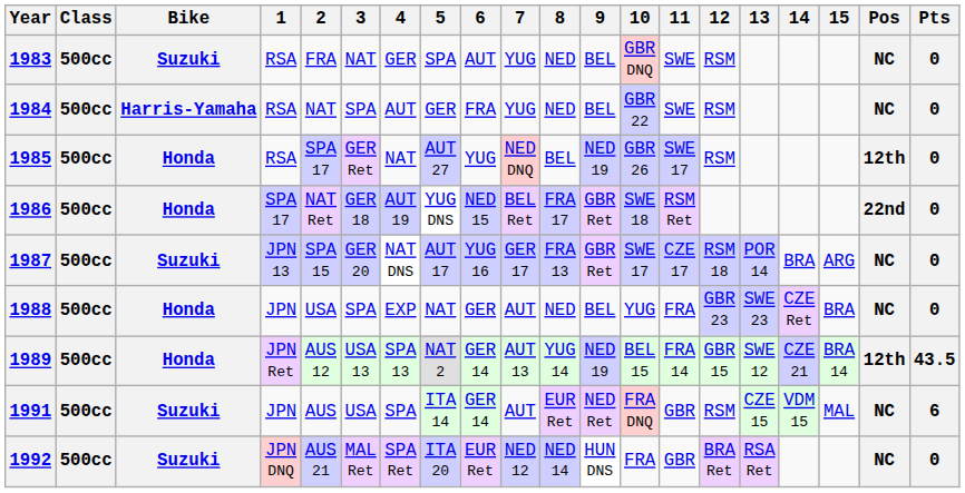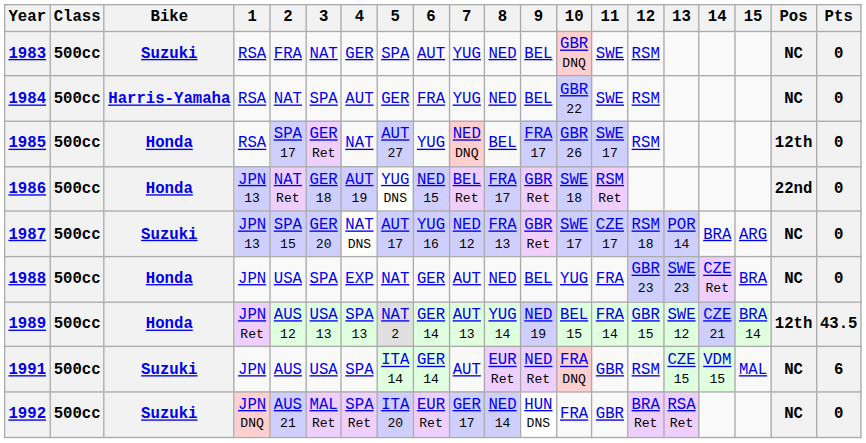1985 | 9: NED 19 -> FRA 17
1986 | 1: SPA 17 -> JPN 13
1987 | 7: GER 17 -> NED 12
1992 | 7: NED 12 -> GER 17
